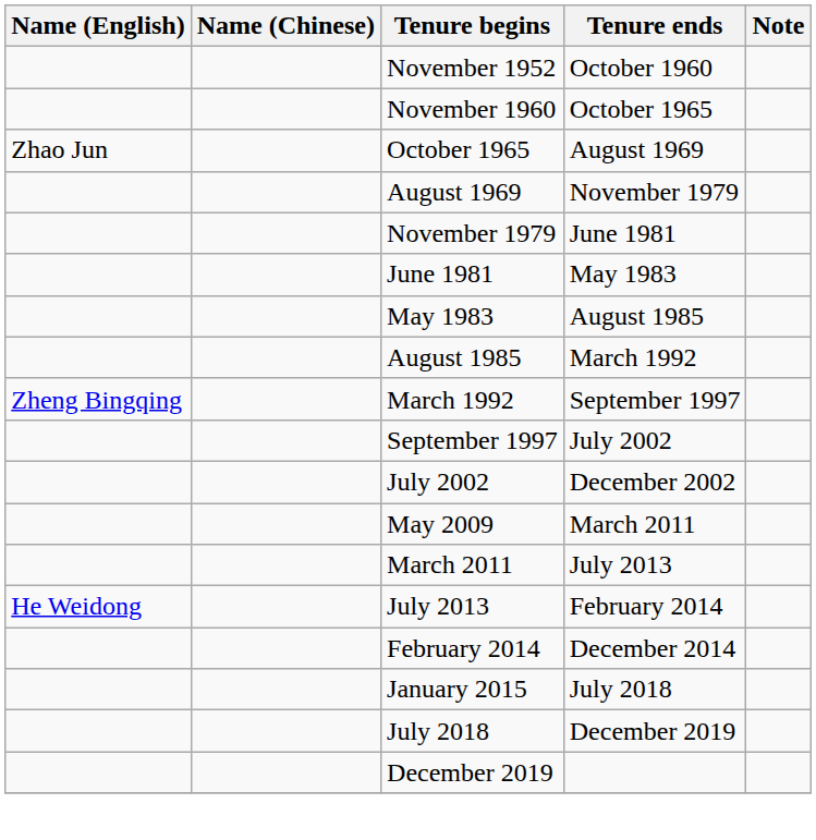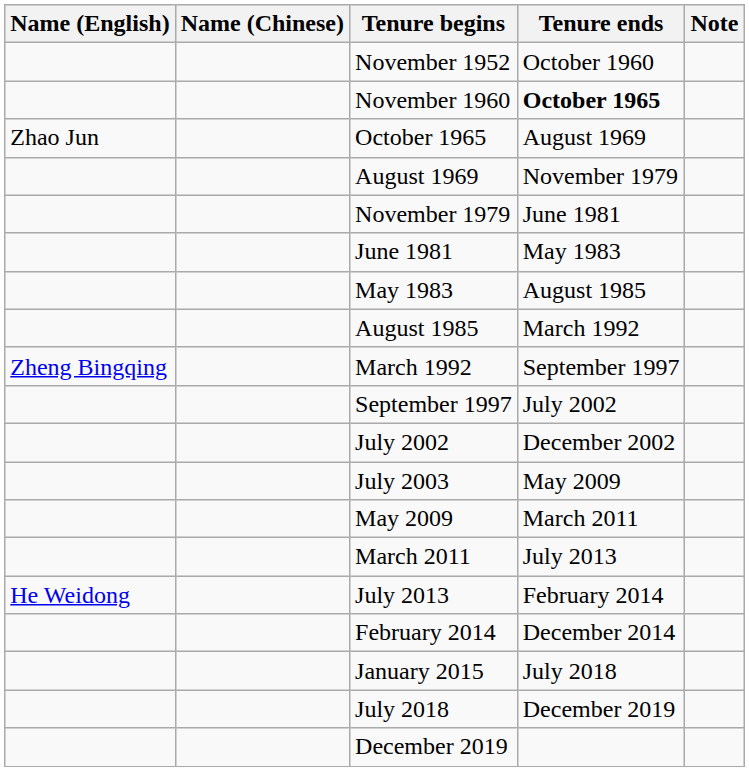November 1960 | Tenure ends: normal -> bold
+ row: July 2003 | May 2009
